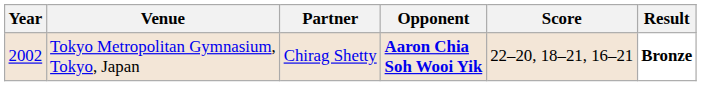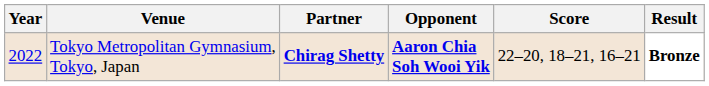Tokyo Metropolitan Gymnasium, Tokyo, Japan | Year: 2002 -> 2022
Tokyo Metropolitan Gymnasium, Tokyo, Japan | Partner: normal -> bold
